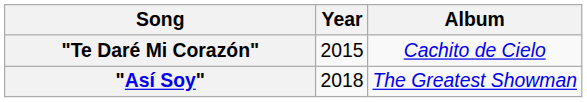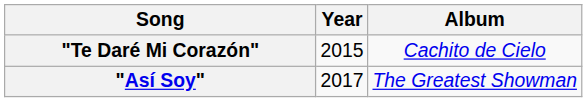"Así Soy" | Year: 2018 -> 2017
